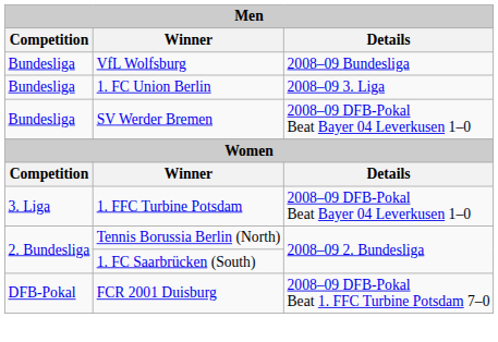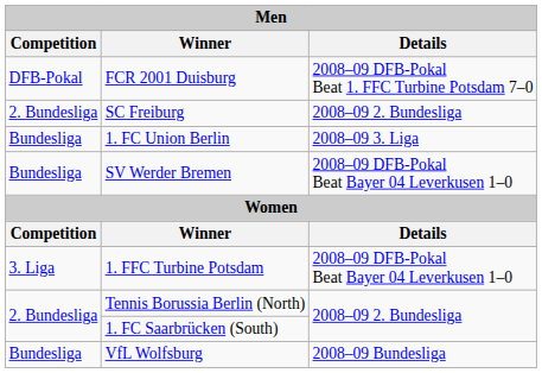rows swapped: VfL Wolfsburg <-> FCR 2001 Duisburg
+ row: 2. Bundesliga | SC Freiburg | 2008–09 2. Bundesliga
